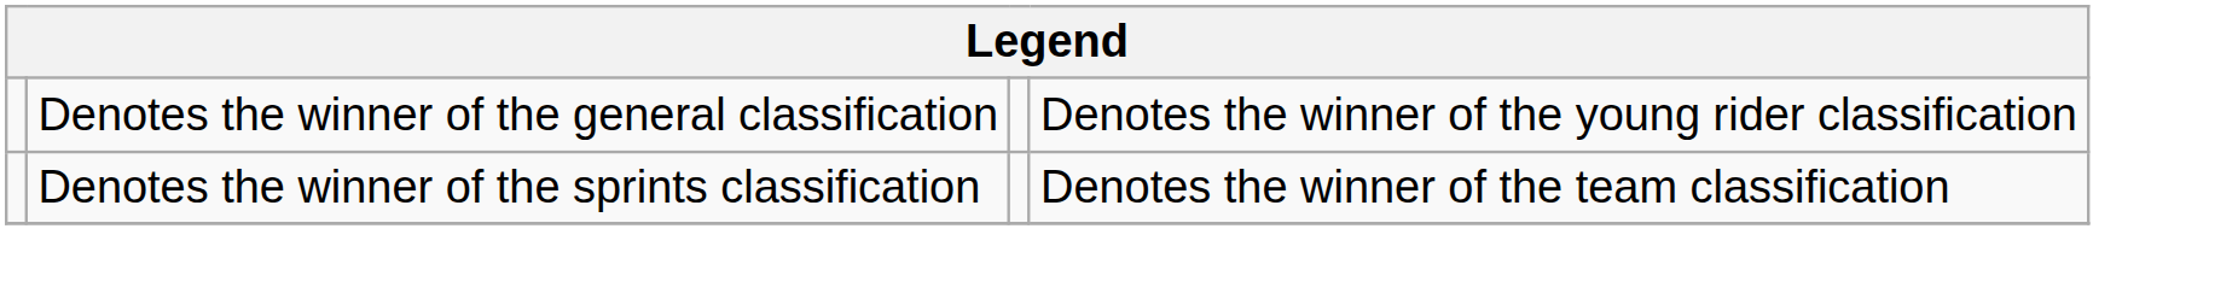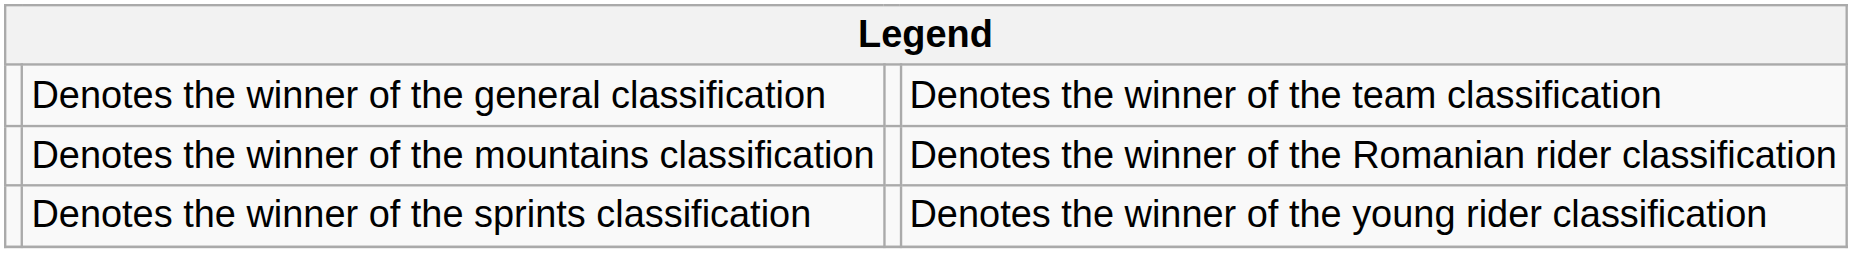Denotes the winner of the general classification | column 4: Denotes the winner of the young rider classification -> Denotes the winner of the team classification
+ row: Denotes the winner of the mountains classification | Denotes the winner of the Romanian rider classification
Denotes the winner of the sprints classification | column 4: Denotes the winner of the team classification -> Denotes the winner of the young rider classification
